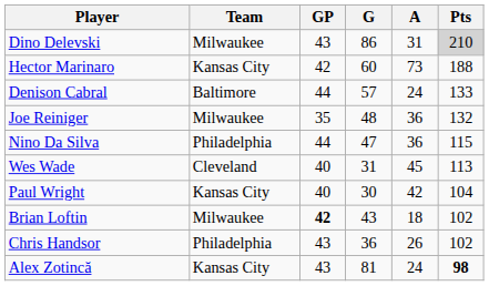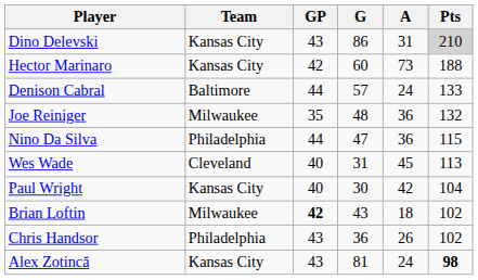Dino Delevski | Team: Milwaukee -> Kansas City
